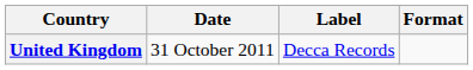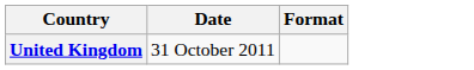- column: Label | Decca Records
